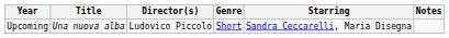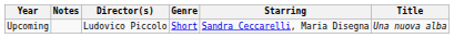columns swapped: Title <-> Notes
